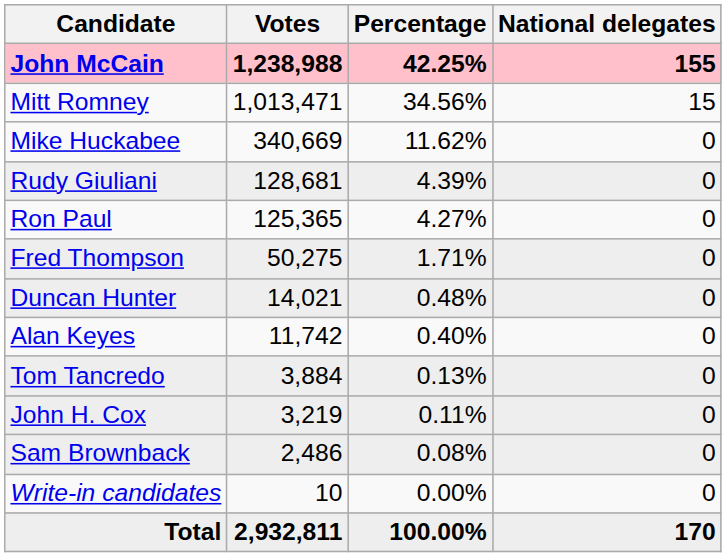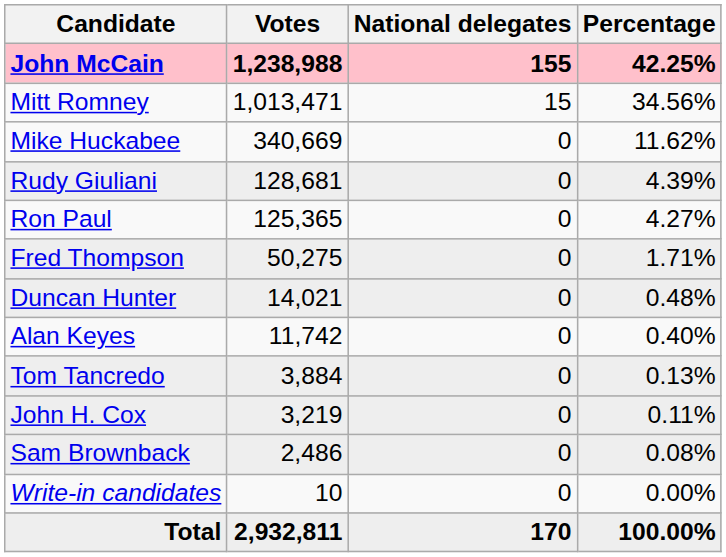columns swapped: Percentage <-> National delegates
